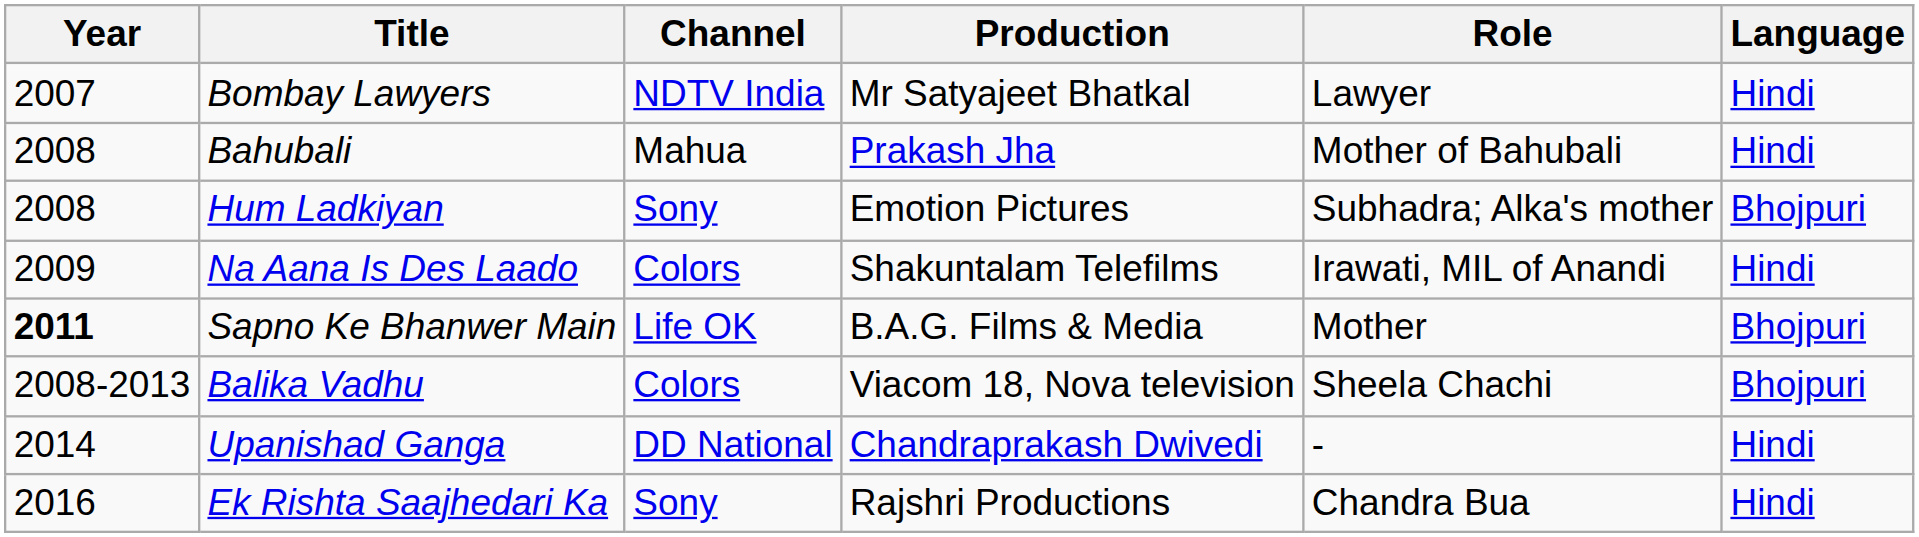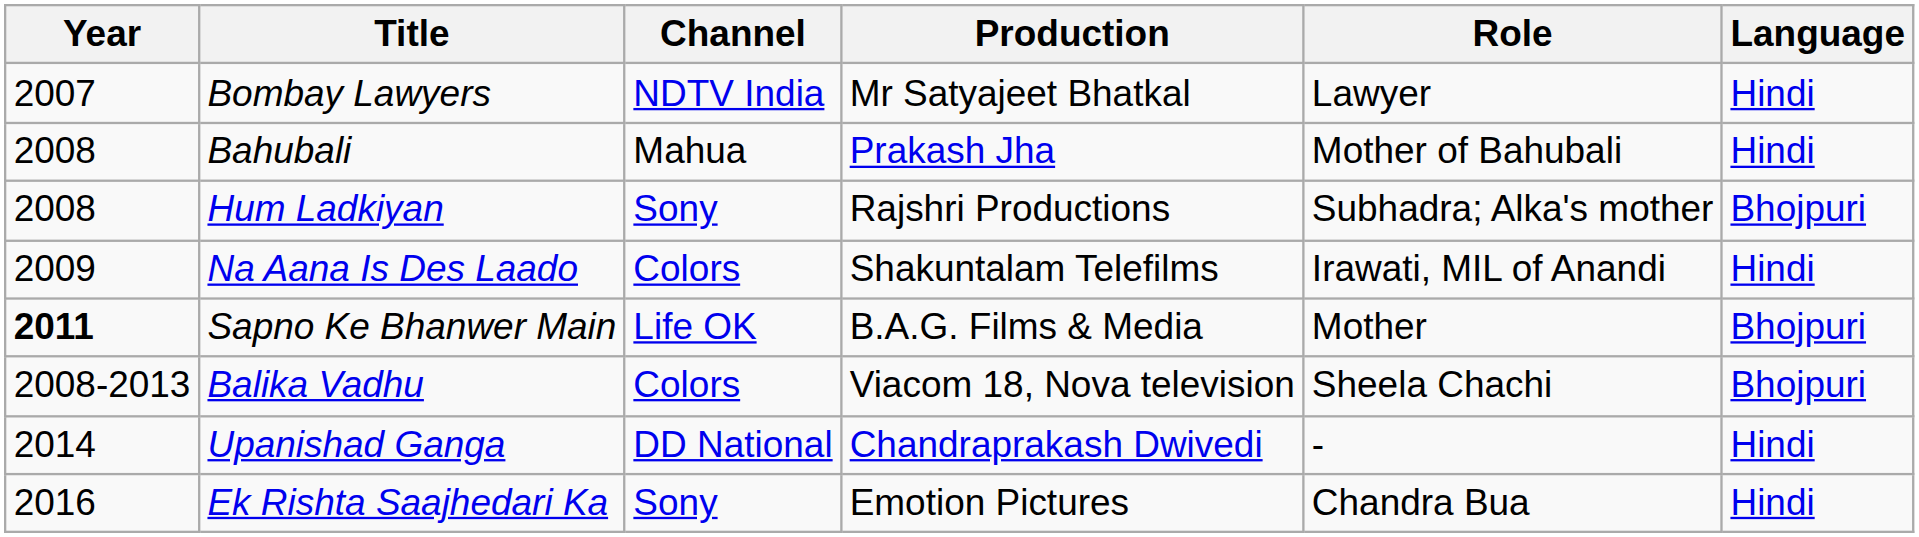Hum Ladkiyan | Production: Emotion Pictures -> Rajshri Productions
Ek Rishta Saajhedari Ka | Production: Rajshri Productions -> Emotion Pictures
